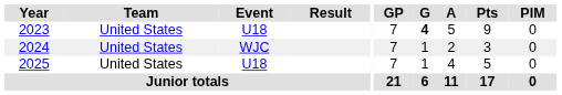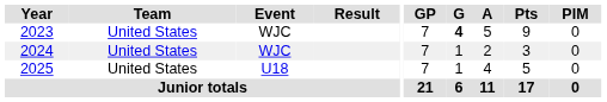2023 | Event: U18 -> WJC
